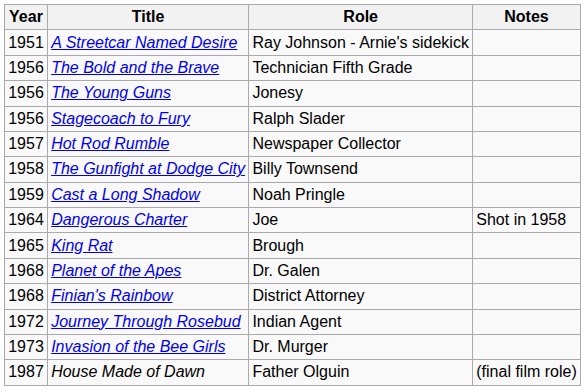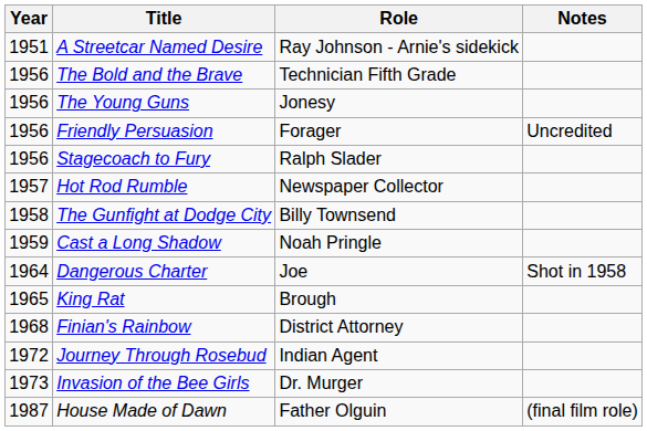+ row: 1956 | Friendly Persuasion | Forager | Uncredited
- row: 1968 | Planet of the Apes | Dr. Galen
